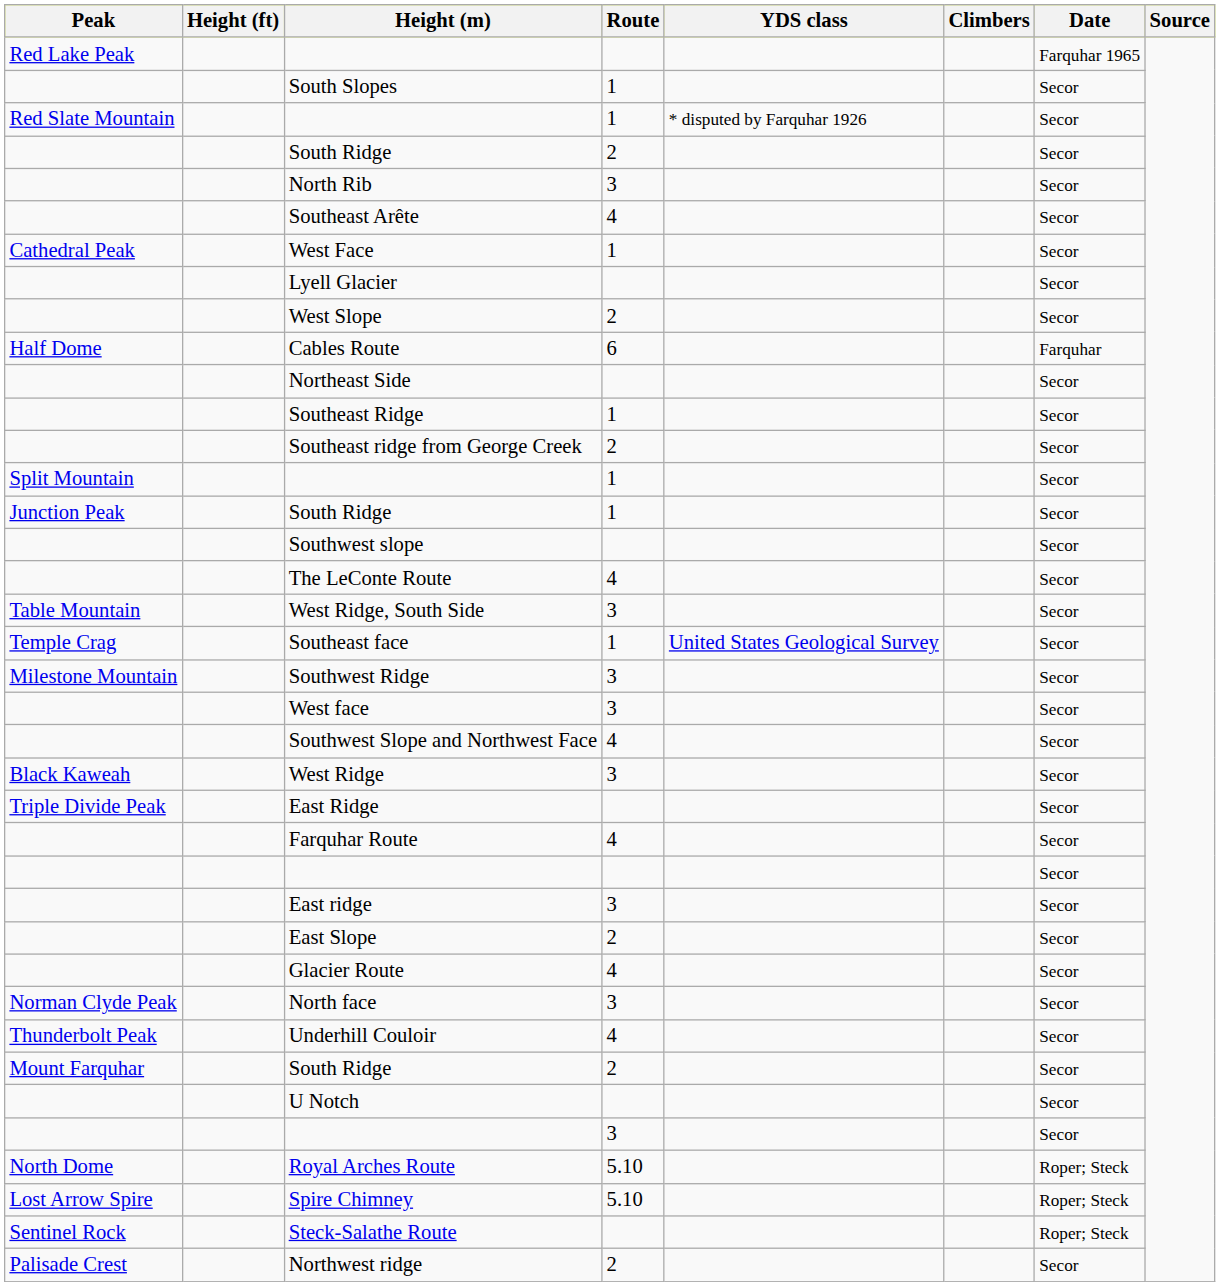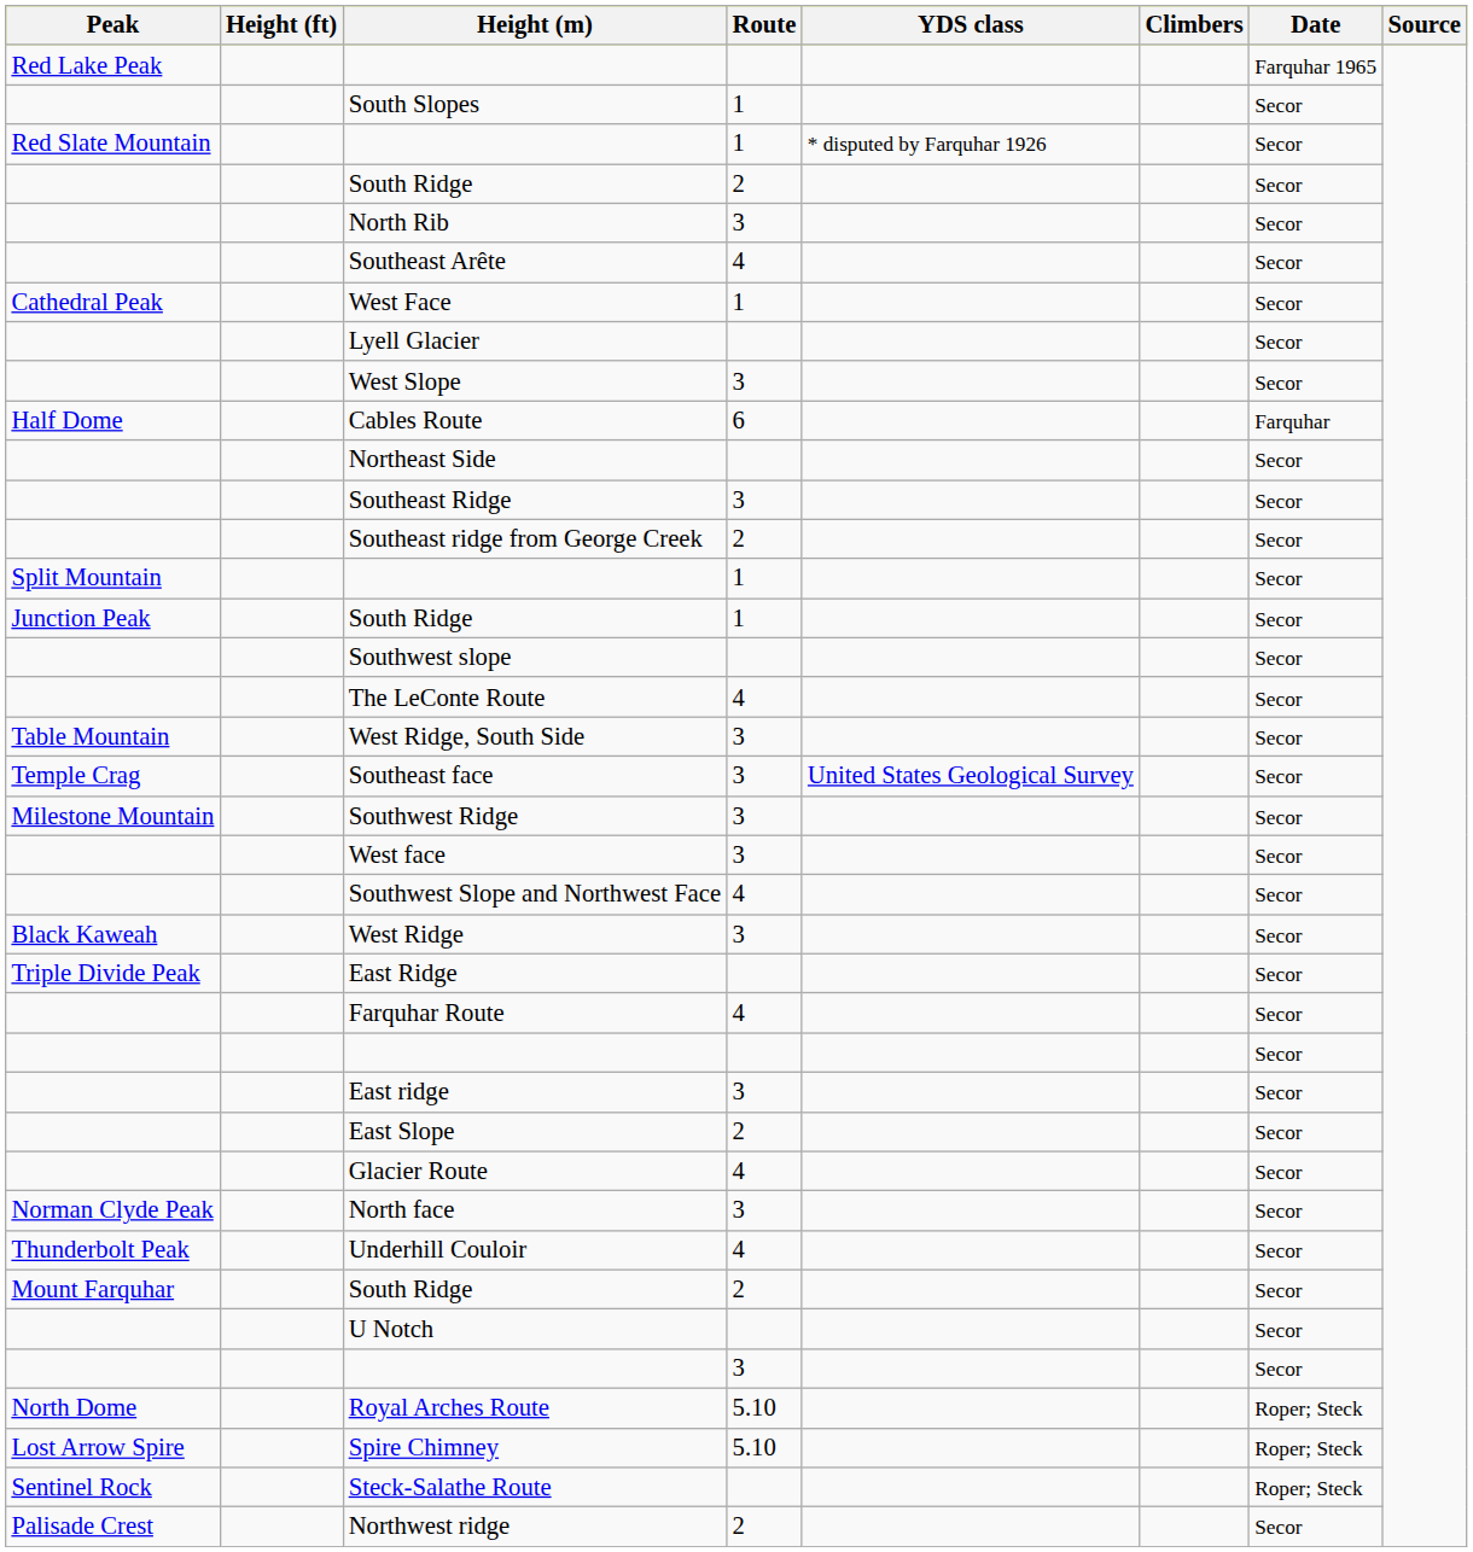West Slope | Route: 2 -> 3
Southeast Ridge | Route: 1 -> 3
Southeast face | Route: 1 -> 3
